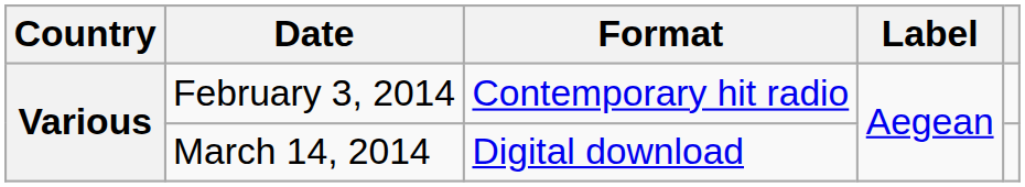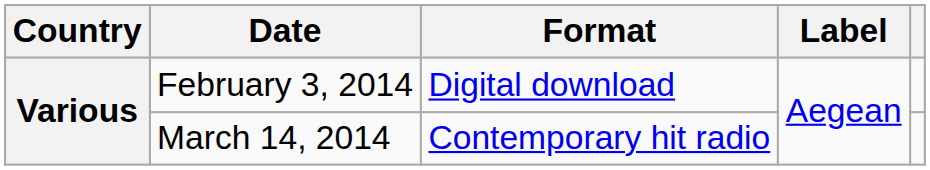February 3, 2014 | Format: Contemporary hit radio -> Digital download
March 14, 2014 | Format: Digital download -> Contemporary hit radio
